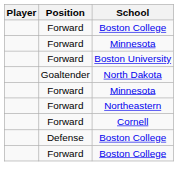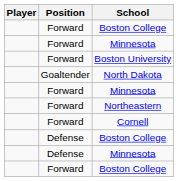+ row: Defense | Minnesota
